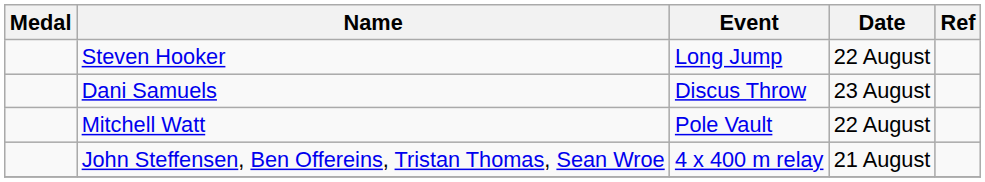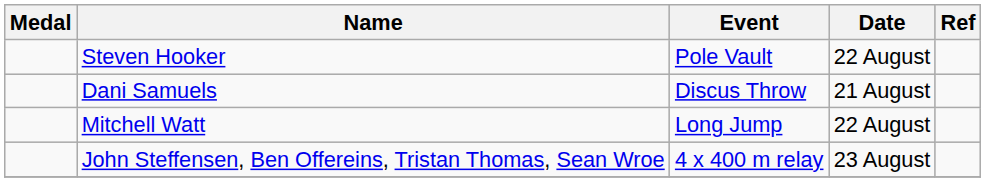Steven Hooker | Event: Long Jump -> Pole Vault
Dani Samuels | Date: 23 August -> 21 August
Mitchell Watt | Event: Pole Vault -> Long Jump
John Steffensen, Ben Offereins, Tristan Thomas, Sean Wroe | Date: 21 August -> 23 August
